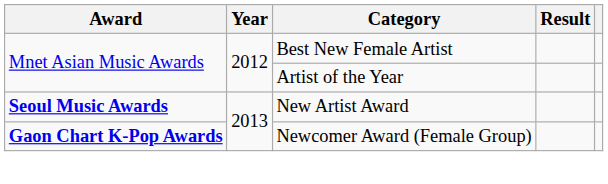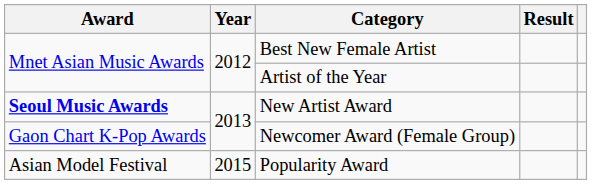Newcomer Award (Female Group) | Award: bold -> normal
+ row: Asian Model Festival | 2015 | Popularity Award
